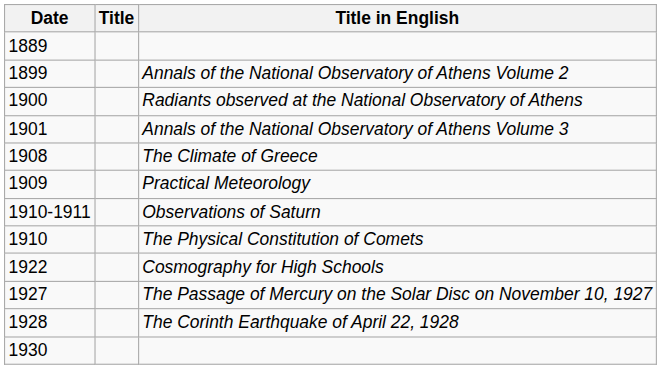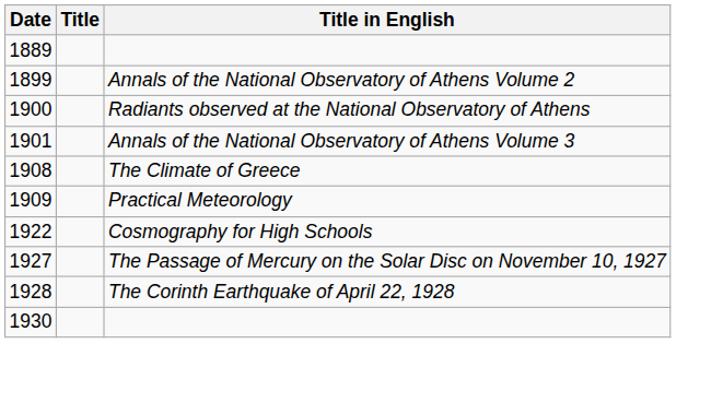- row: 1910-1911 | Observations of Saturn
- row: 1910 | The Physical Constitution of Comets
